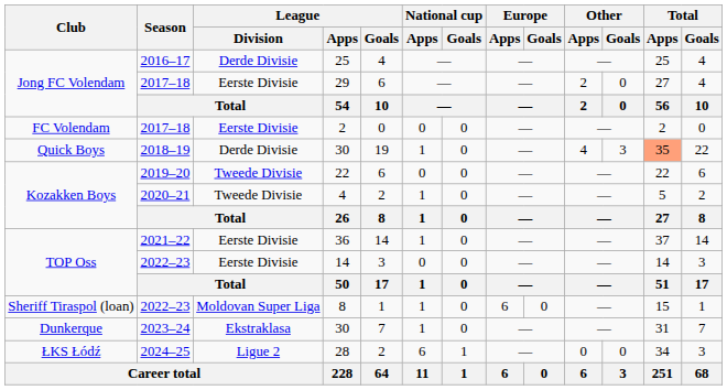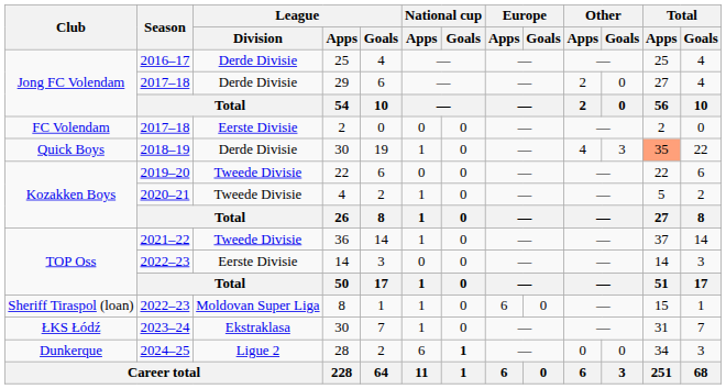29 | League / Division: Eerste Divisie -> Derde Divisie
36 | League / Division: Eerste Divisie -> Tweede Divisie
2023–24 / 30 | Club: Dunkerque -> ŁKS Łódź
28 | Club: ŁKS Łódź -> Dunkerque
28 | National cup / Goals: normal -> bold
